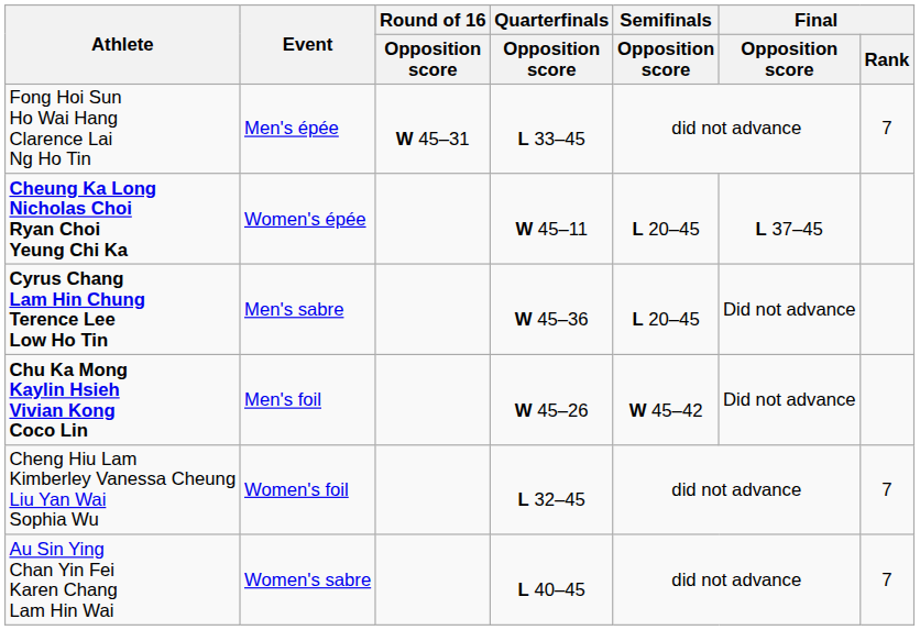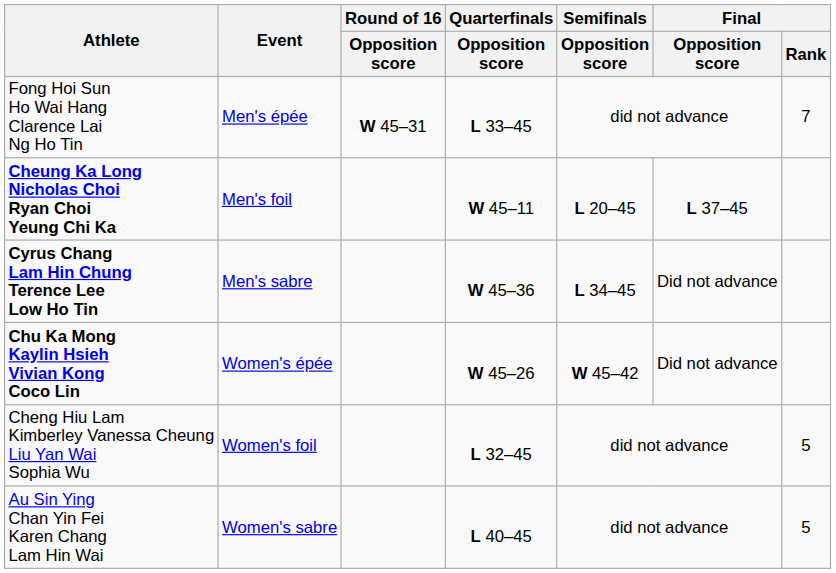Cheung Ka Long Nicholas Choi Ryan Choi Yeung Chi Ka | Event: Women's épée -> Men's foil
Cyrus Chang Lam Hin Chung Terence Lee Low Ho Tin | Semifinals / Opposition score: L 20–45 -> L 34–45
Chu Ka Mong Kaylin Hsieh Vivian Kong Coco Lin | Event: Men's foil -> Women's épée
Cheng Hiu Lam Kimberley Vanessa Cheung Liu Yan Wai Sophia Wu | Final / Rank: 7 -> 5
Au Sin Ying Chan Yin Fei Karen Chang Lam Hin Wai | Final / Rank: 7 -> 5
